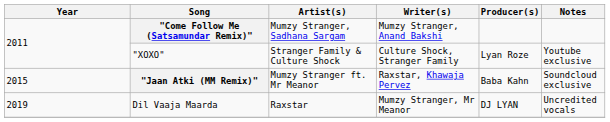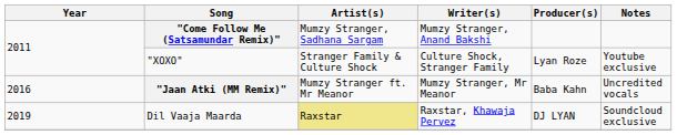"Jaan Atki (MM Remix)" | Year: 2015 -> 2016
"Jaan Atki (MM Remix)" | Writer(s): Raxstar, Khawaja Pervez -> Mumzy Stranger, Mr Meanor
"Jaan Atki (MM Remix)" | Notes: Soundcloud exclusive -> Uncredited vocals
Dil Vaaja Maarda | Artist(s): no background -> khaki background
Dil Vaaja Maarda | Writer(s): Mumzy Stranger, Mr Meanor -> Raxstar, Khawaja Pervez
Dil Vaaja Maarda | Notes: Uncredited vocals -> Soundcloud exclusive
